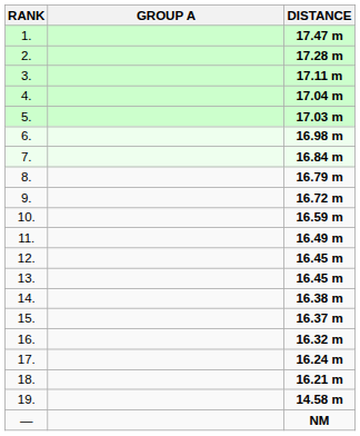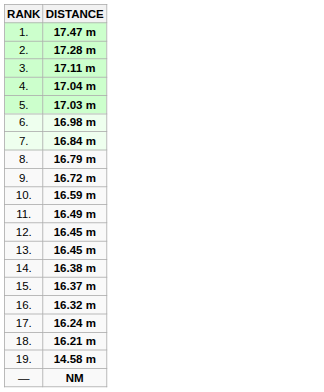- column: GROUP A
